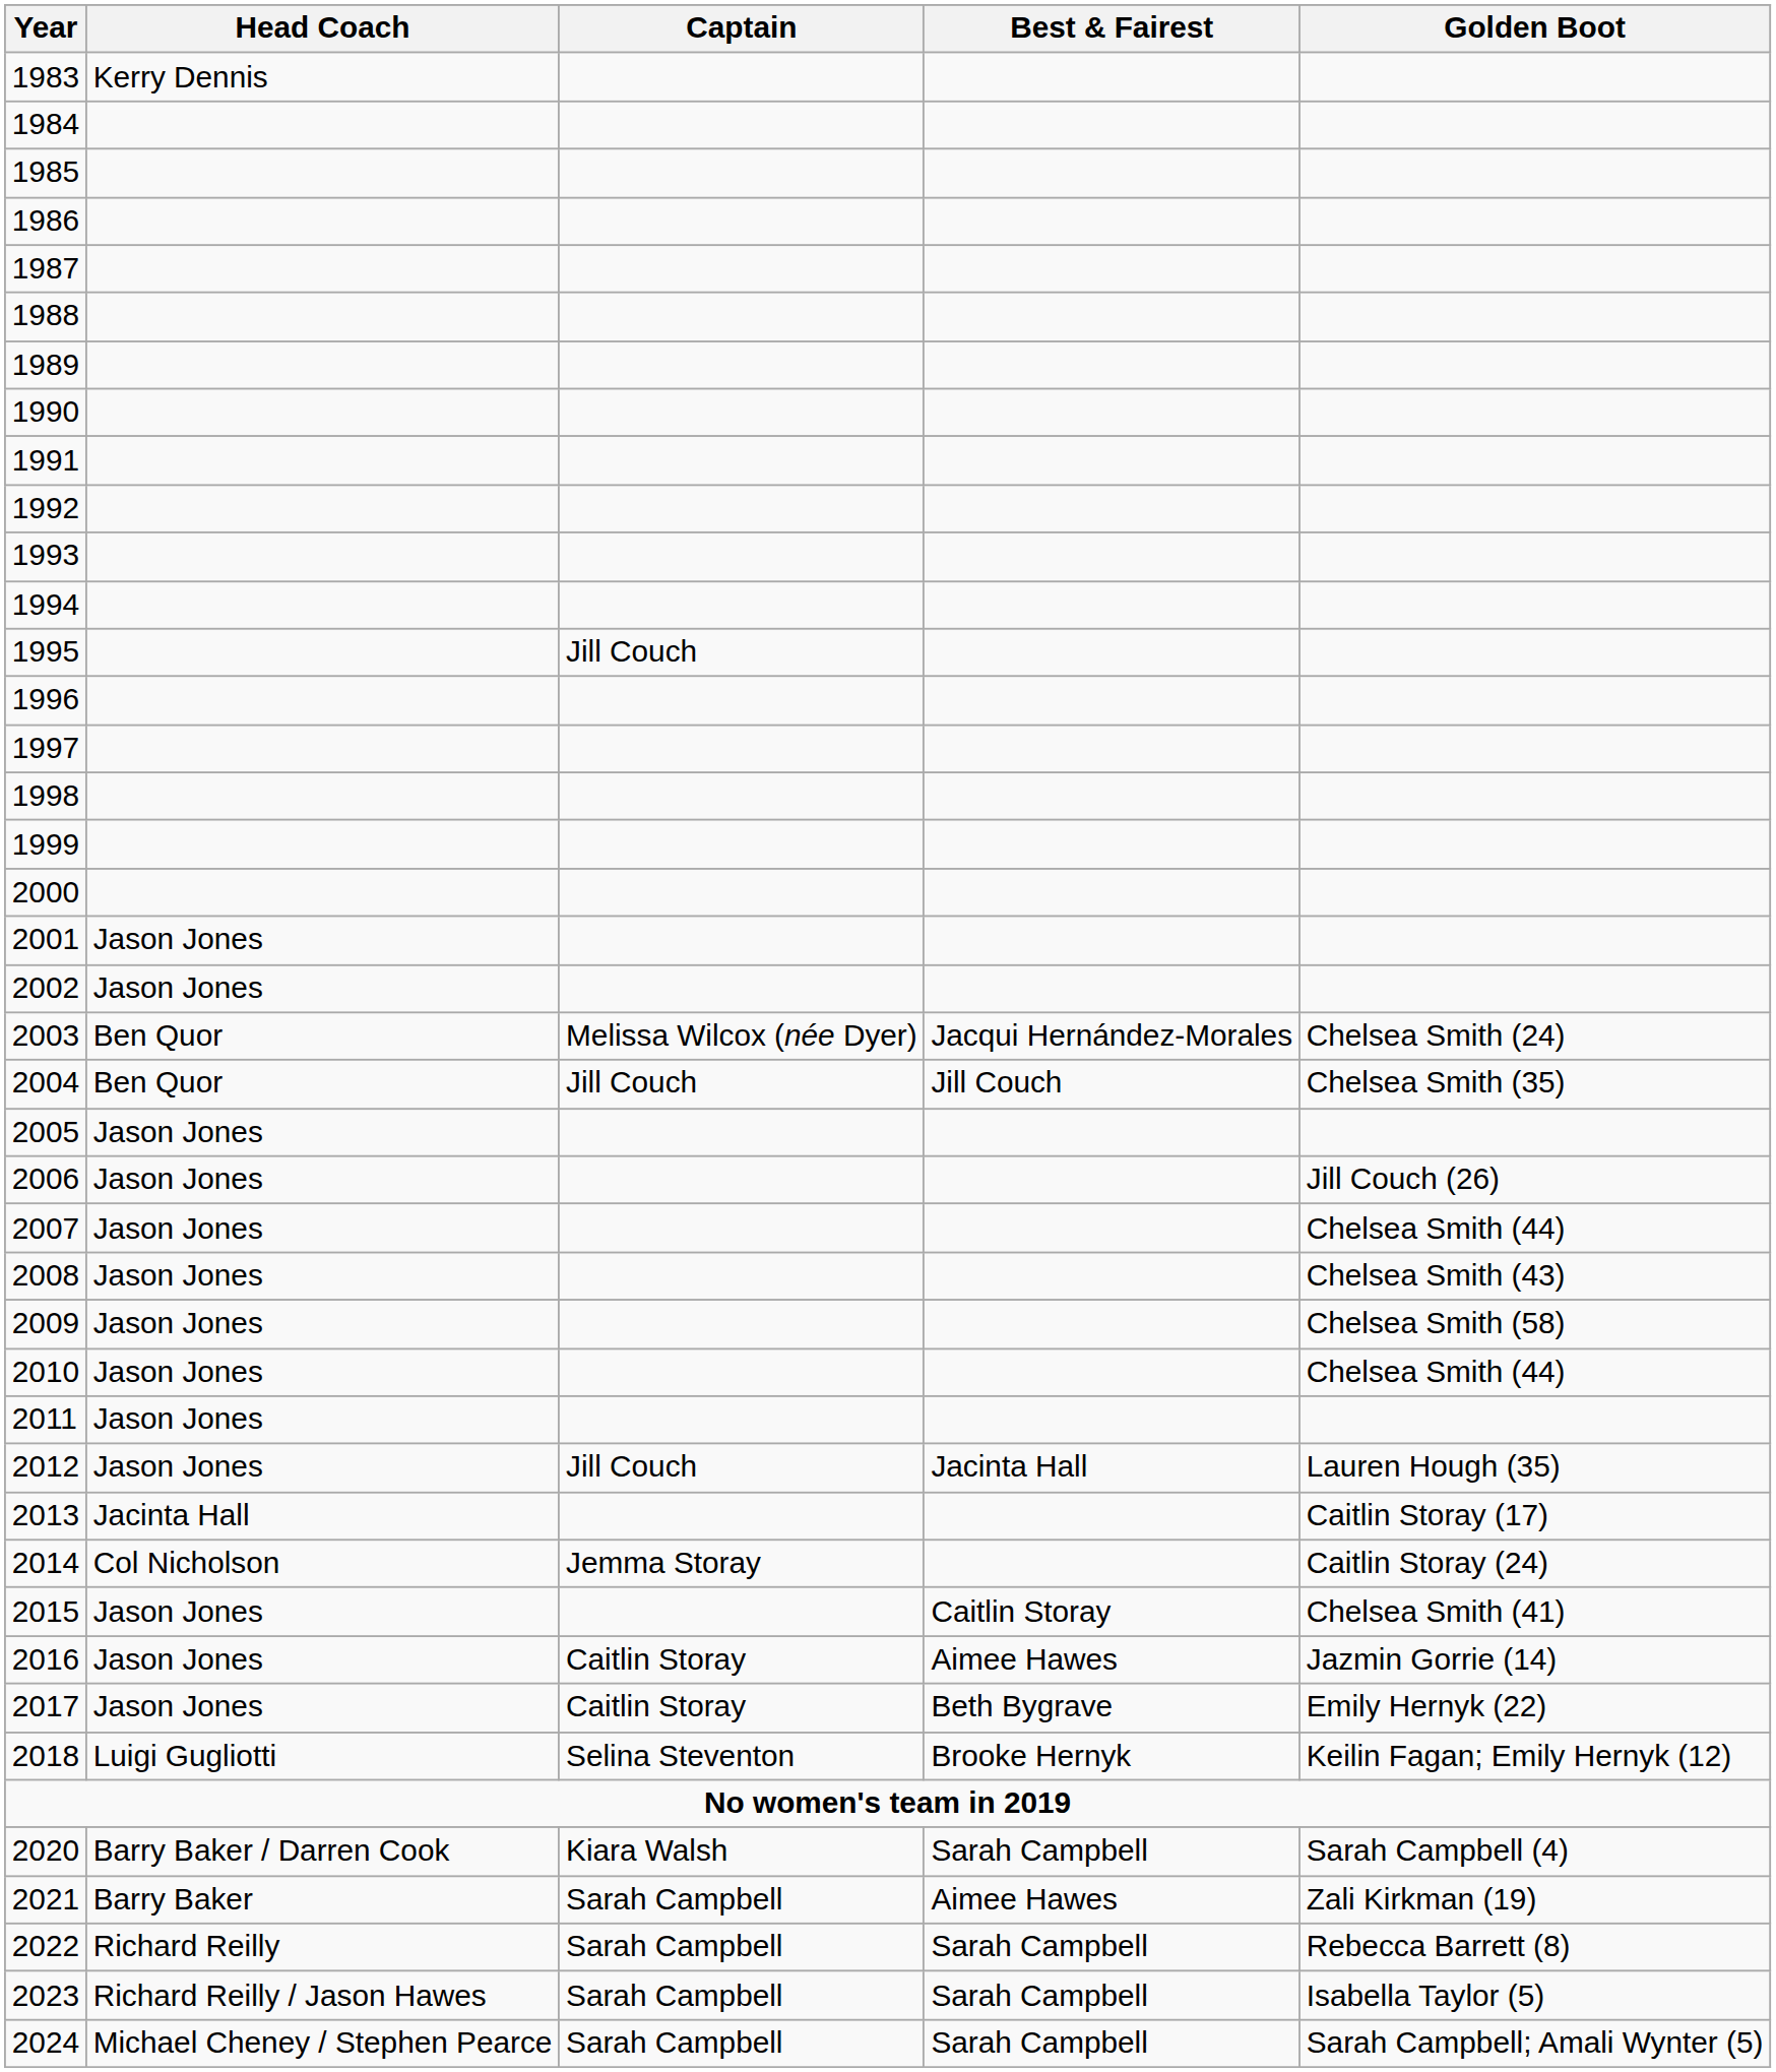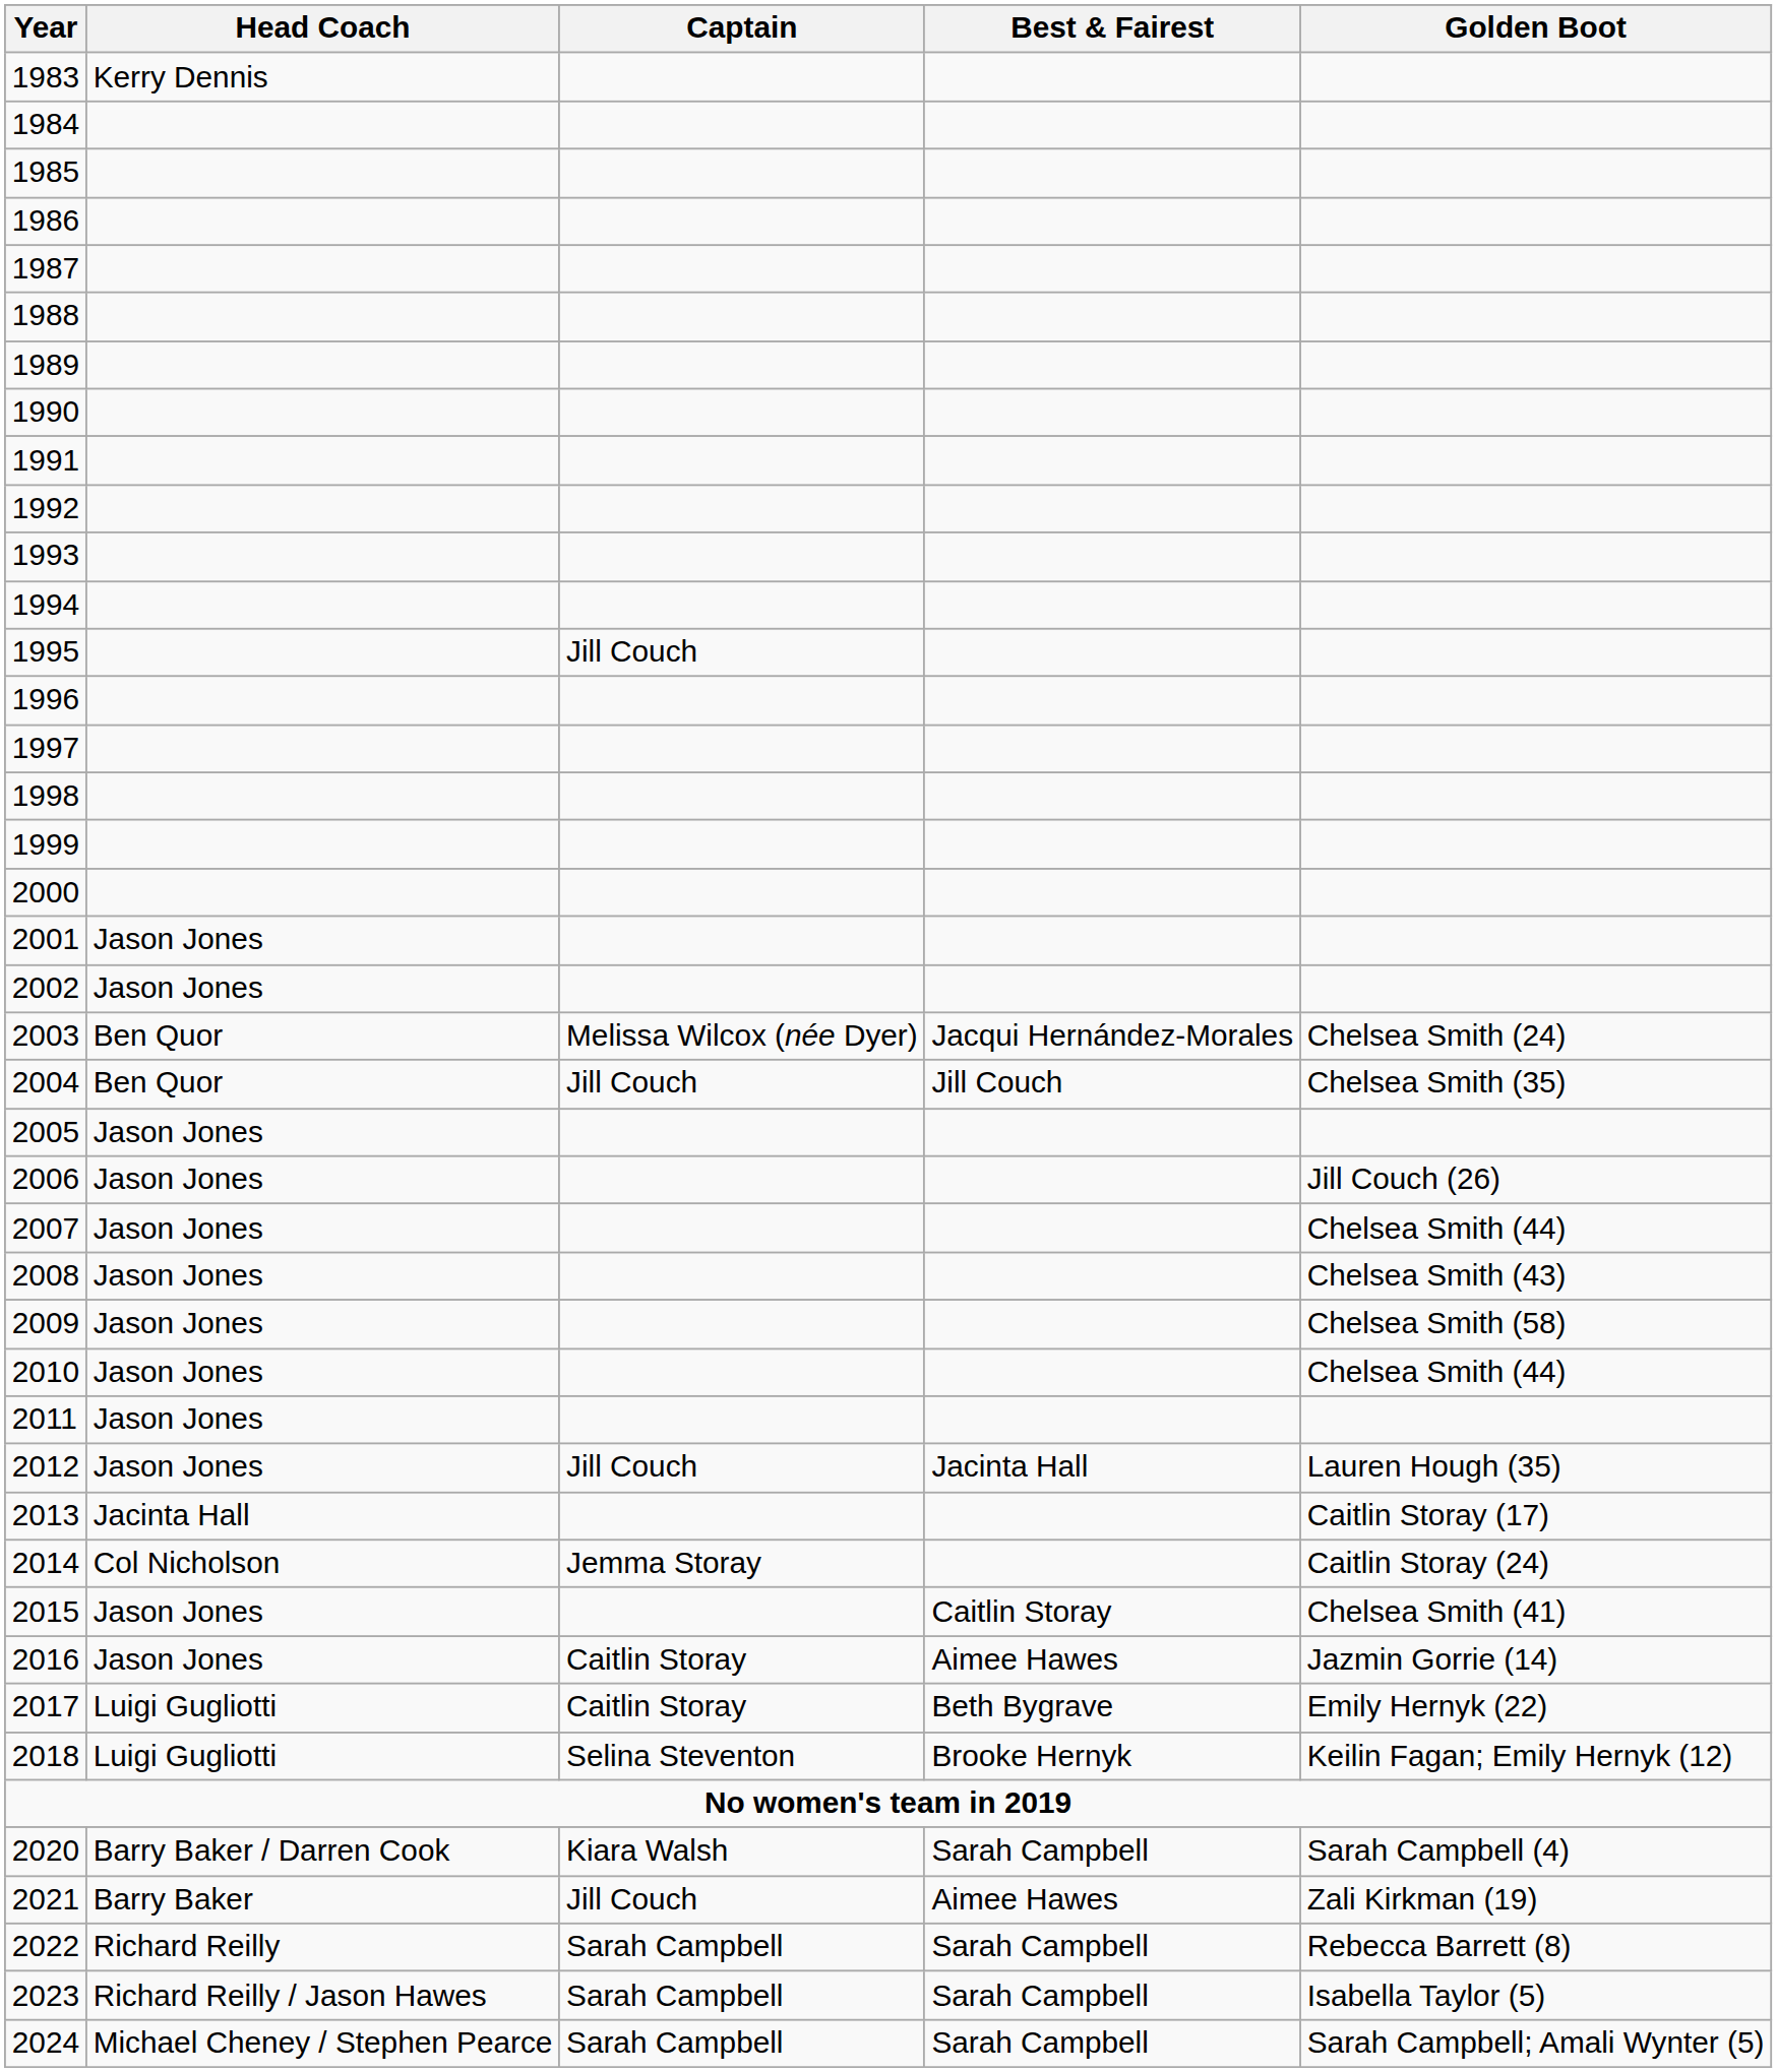2017 | Head Coach: Jason Jones -> Luigi Gugliotti
2021 | Captain: Sarah Campbell -> Jill Couch
